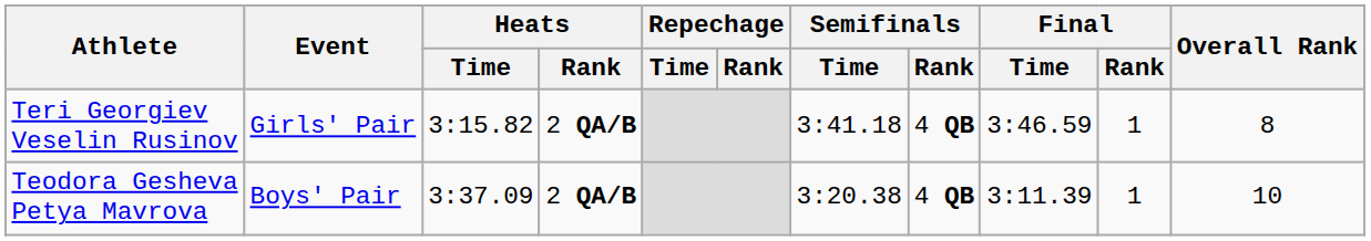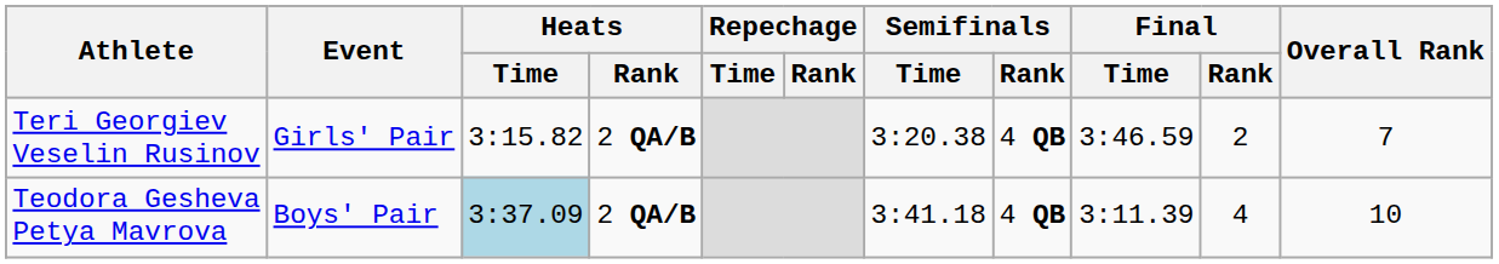Teri Georgiev Veselin Rusinov | Semifinals / Time: 3:41.18 -> 3:20.38
Teri Georgiev Veselin Rusinov | Final / Rank: 1 -> 2
Teri Georgiev Veselin Rusinov | Overall Rank: 8 -> 7
Teodora Gesheva Petya Mavrova | Heats / Time: no background -> lightblue background
Teodora Gesheva Petya Mavrova | Semifinals / Time: 3:20.38 -> 3:41.18
Teodora Gesheva Petya Mavrova | Final / Rank: 1 -> 4
